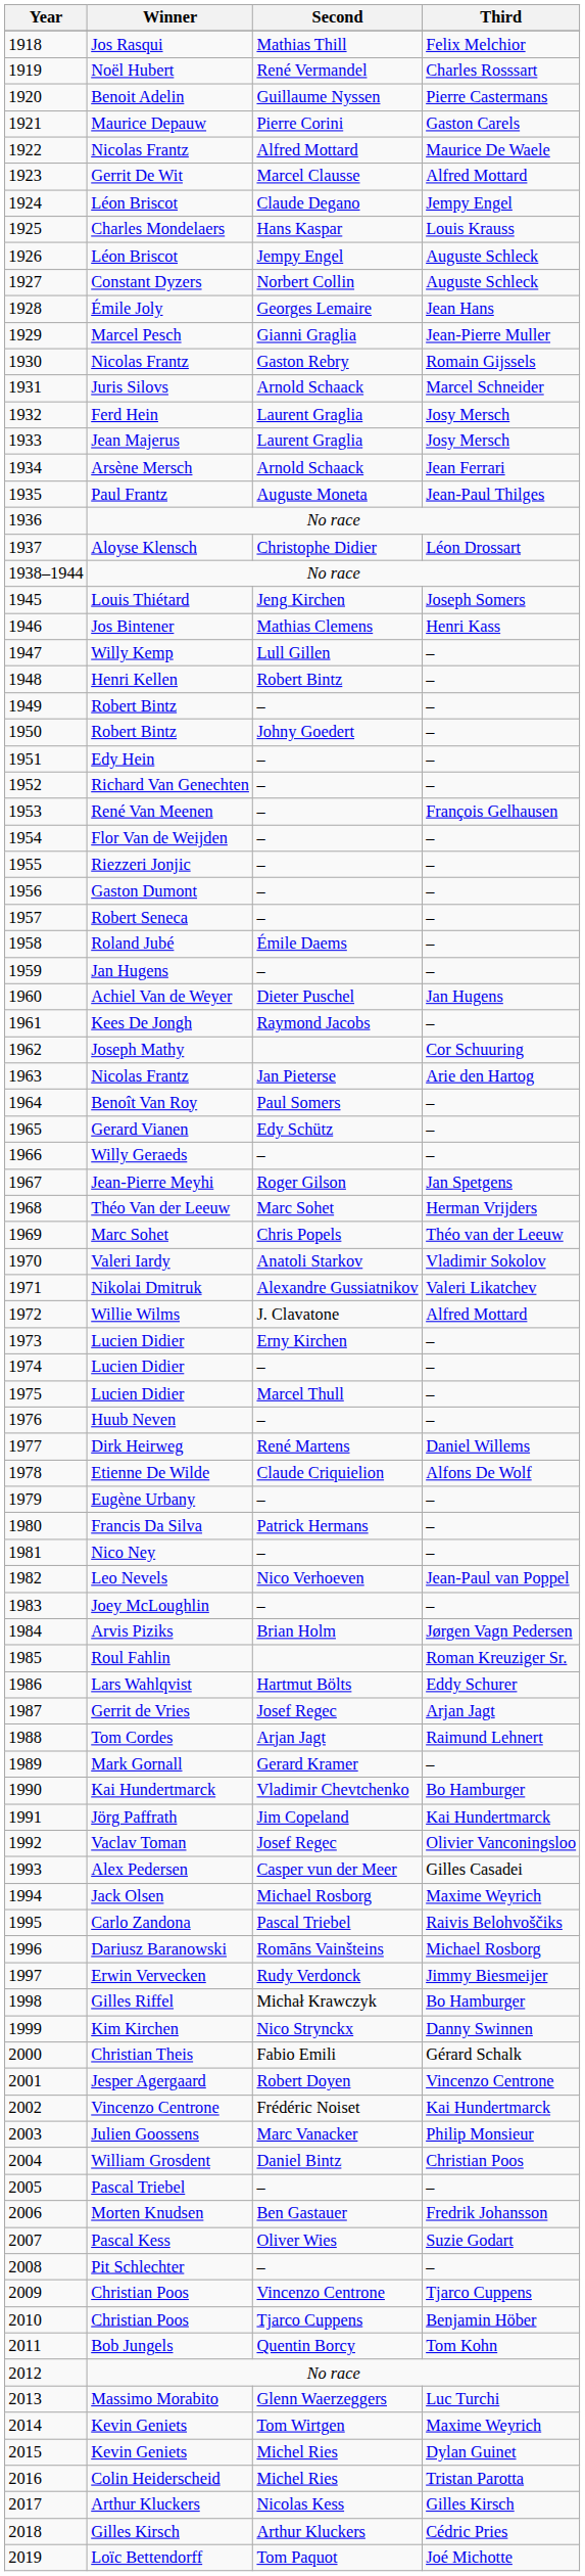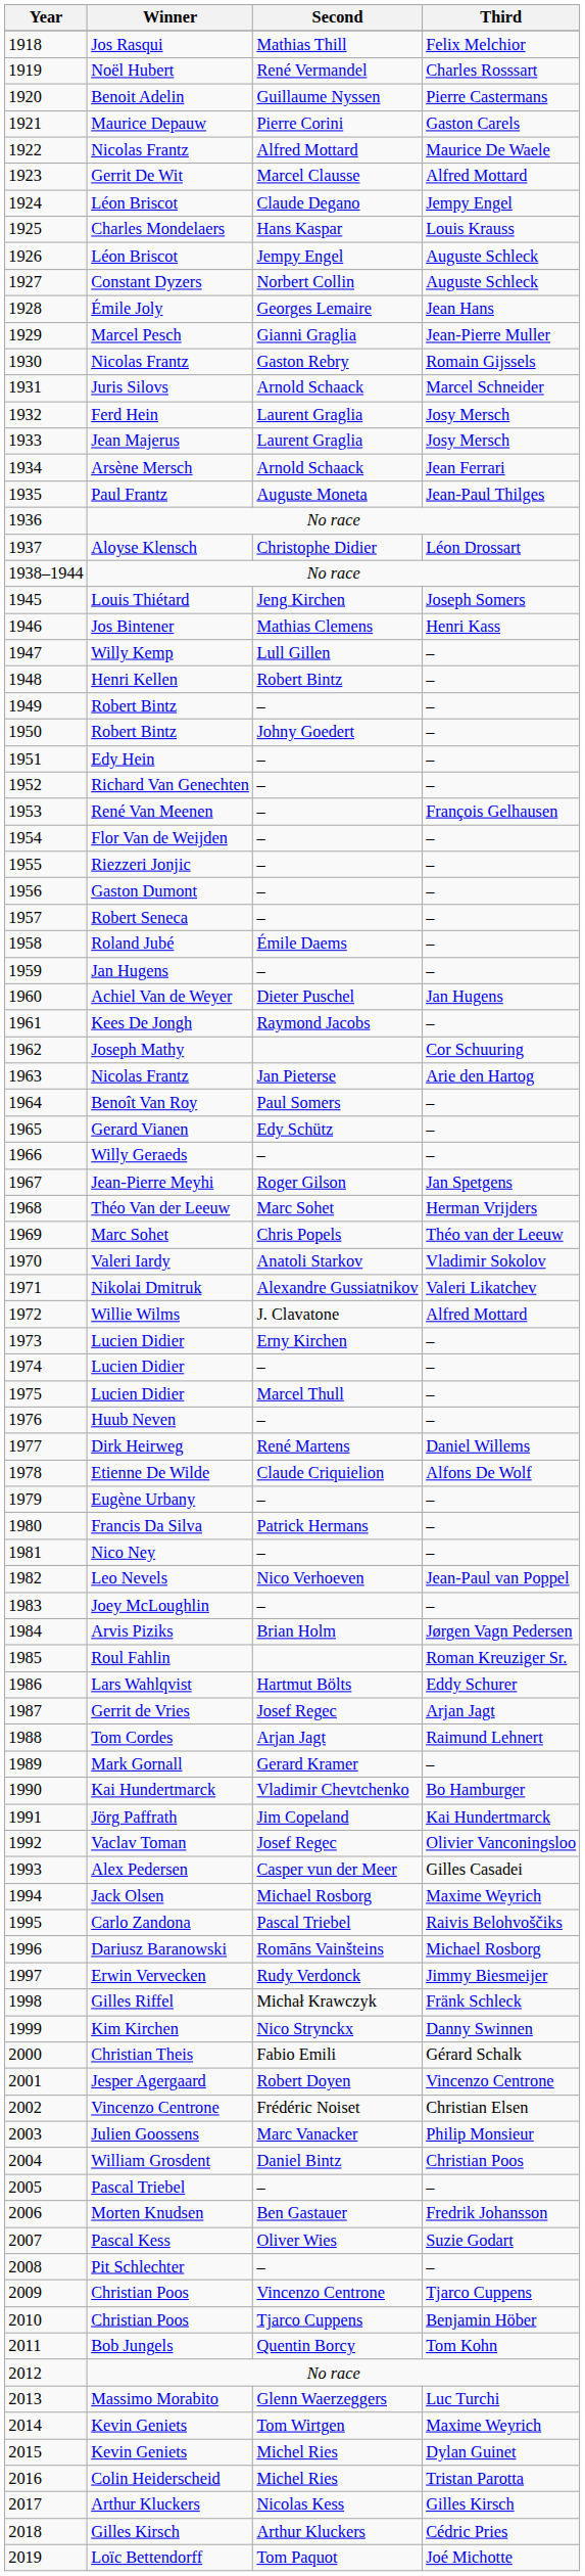1998 | Third: Bo Hamburger -> Fränk Schleck
2002 | Third: Kai Hundertmarck -> Christian Elsen
